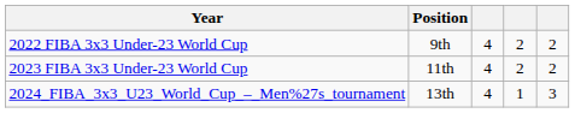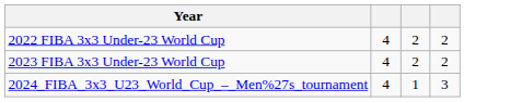- column: Position | 9th | 11th | 13th
